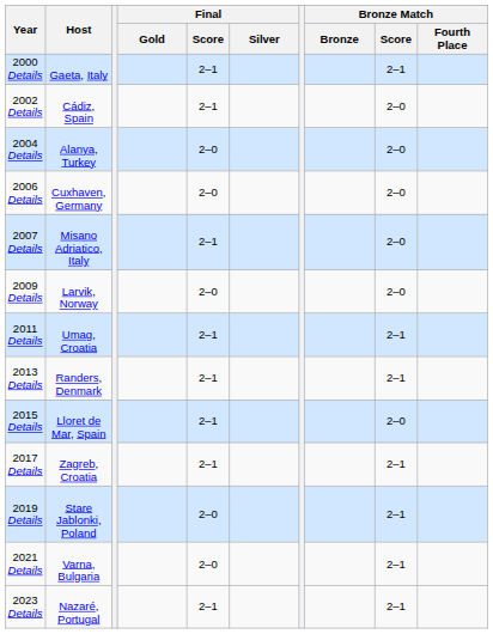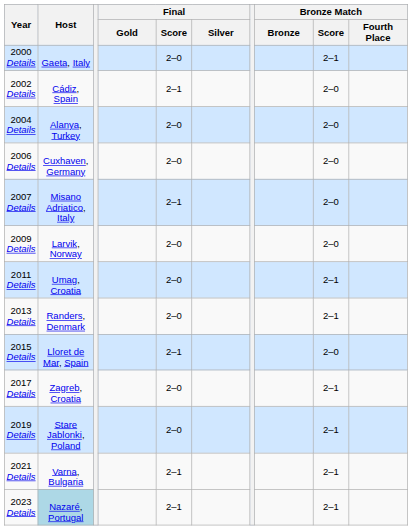2000 Details | Final / Score: 2–1 -> 2–0
2011 Details | Final / Score: 2–1 -> 2–0
2013 Details | Final / Score: 2–1 -> 2–0
2017 Details | Final / Score: 2–1 -> 2–0
2021 Details | Final / Score: 2–0 -> 2–1
2023 Details | Host: no background -> lightblue background
